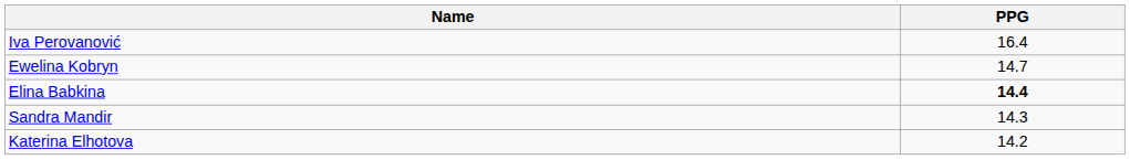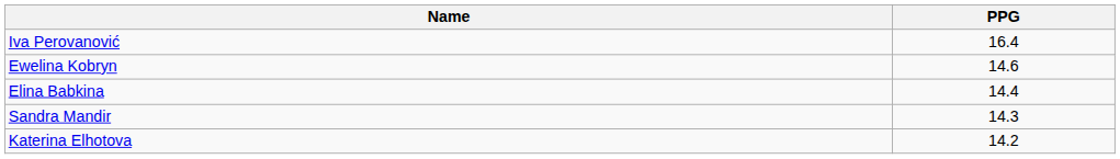Ewelina Kobryn | PPG: 14.7 -> 14.6
Elina Babkina | PPG: bold -> normal
